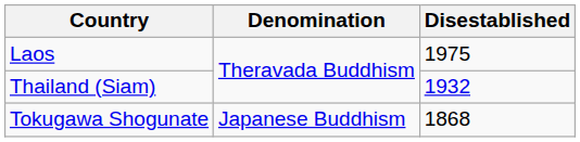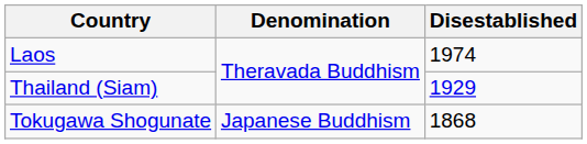Laos | Disestablished: 1975 -> 1974
Thailand (Siam) | Disestablished: 1932 -> 1929
